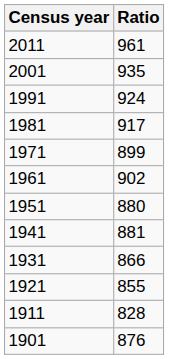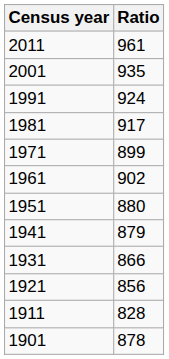1941 | Ratio: 881 -> 879
1921 | Ratio: 855 -> 856
1901 | Ratio: 876 -> 878
